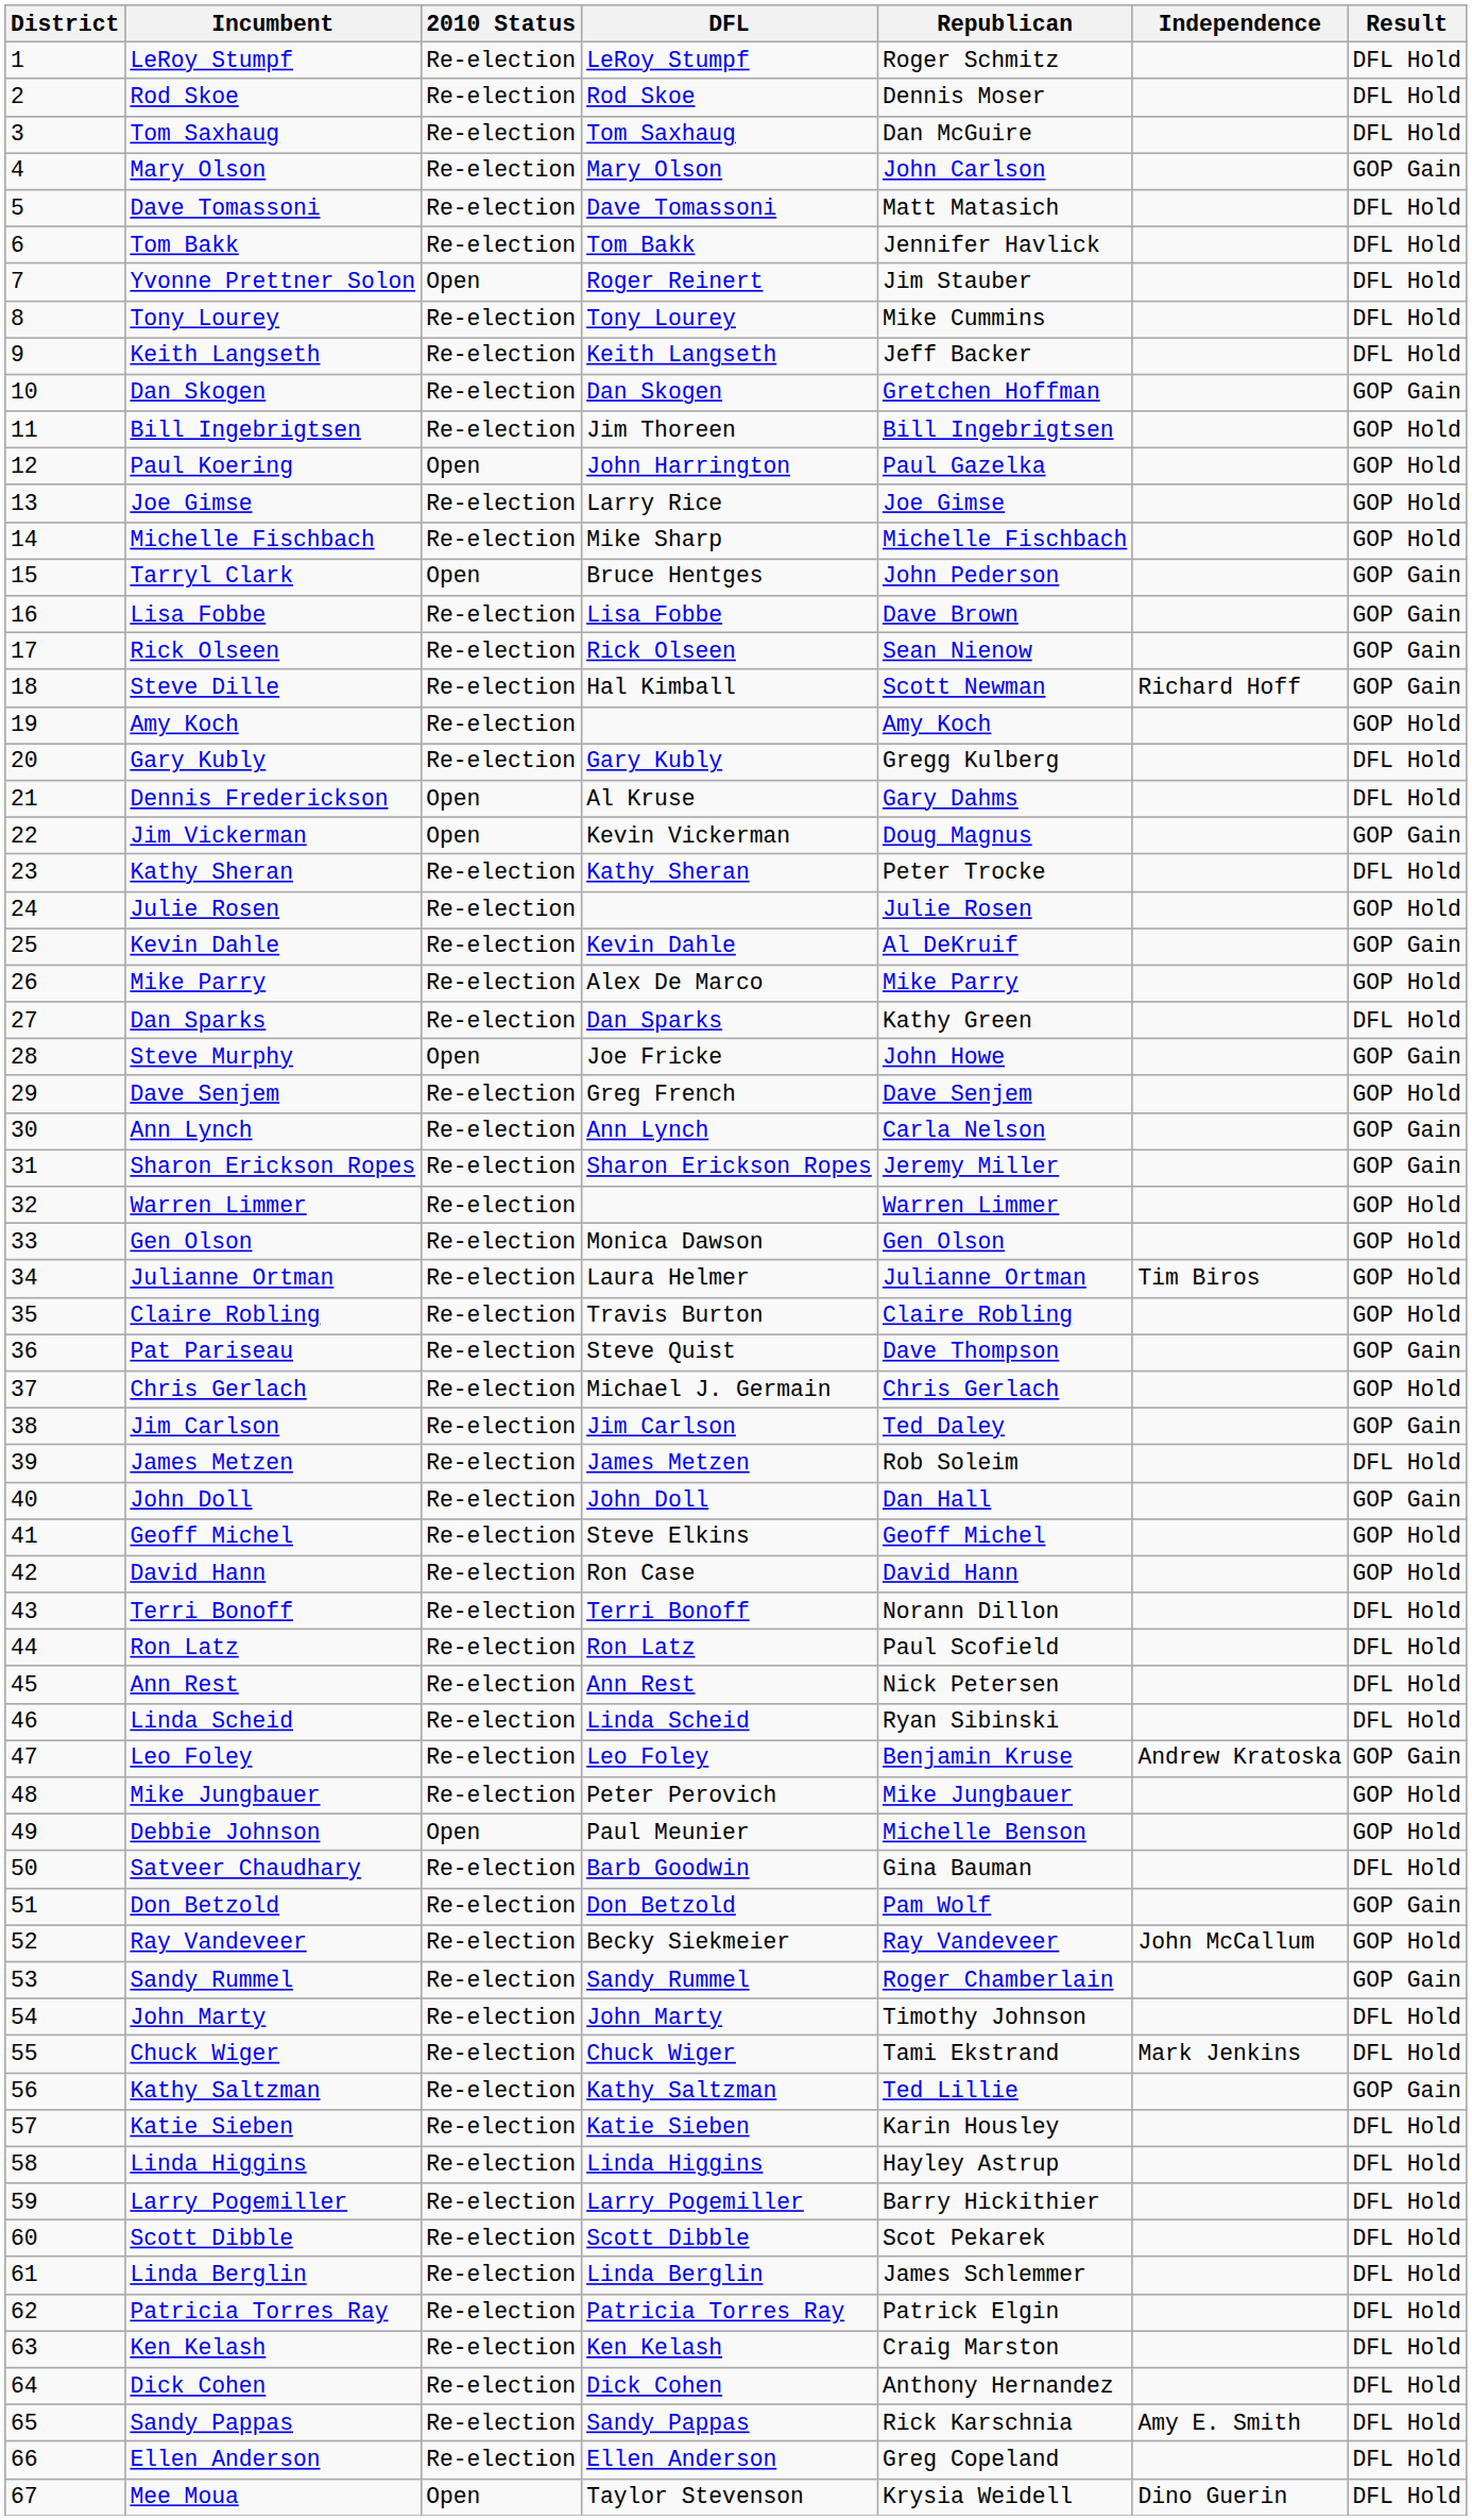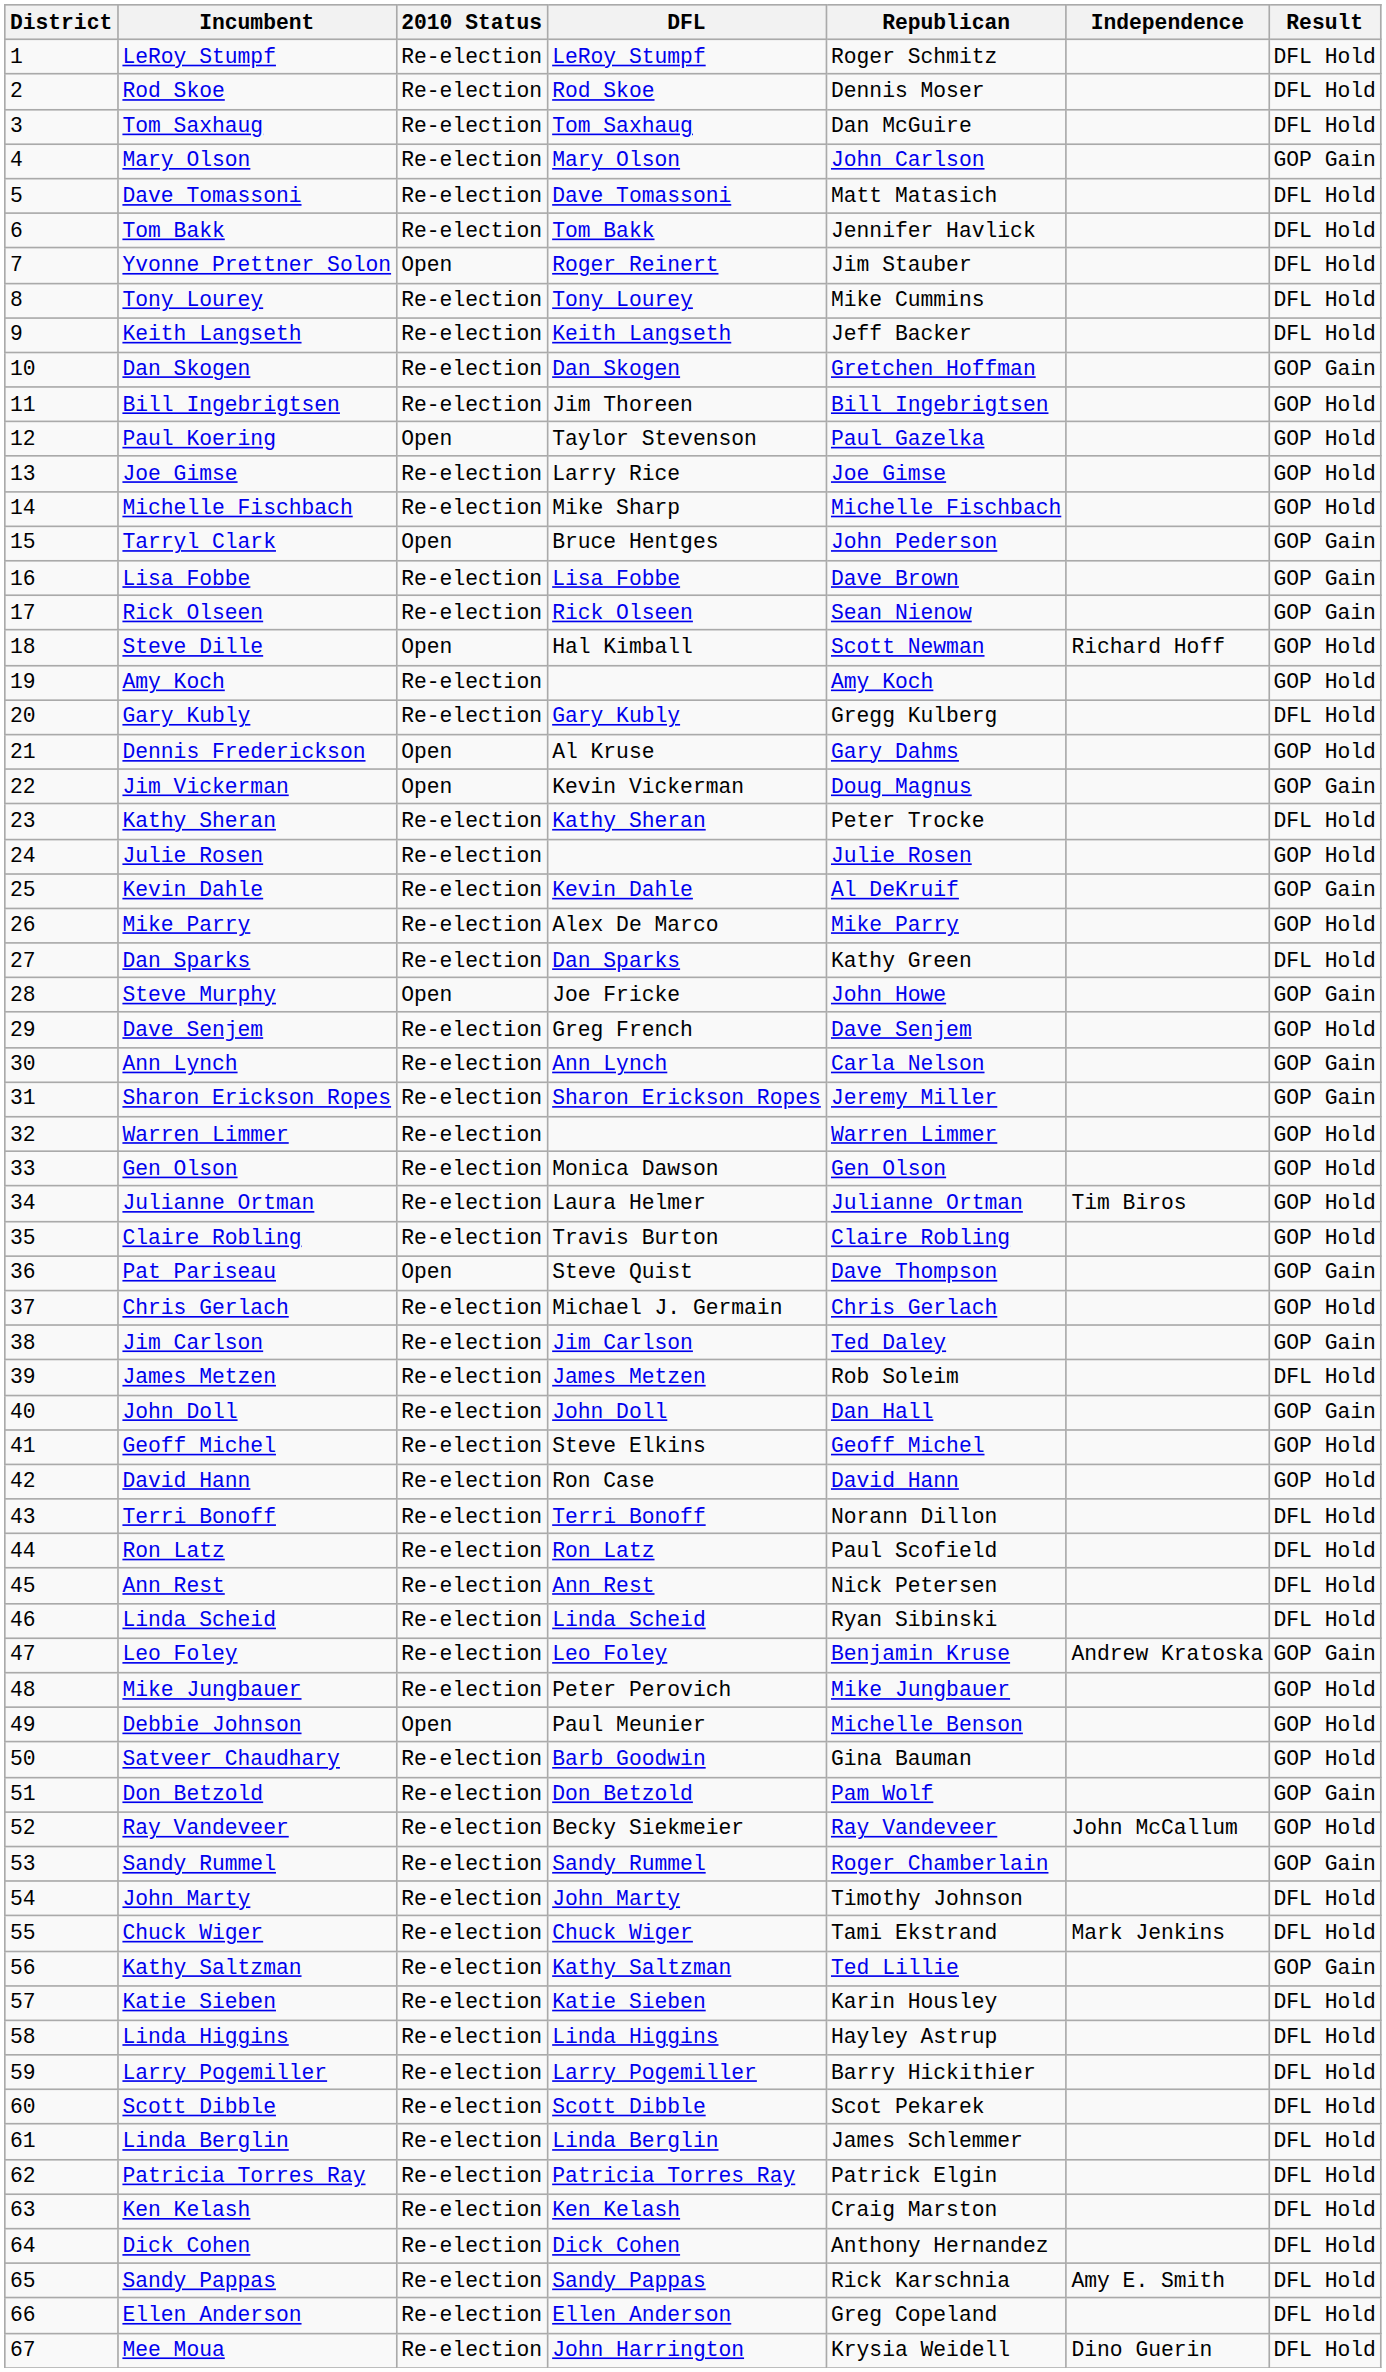Paul Koering | DFL: John Harrington -> Taylor Stevenson
Steve Dille | 2010 Status: Re-election -> Open
Steve Dille | Result: GOP Gain -> GOP Hold
Dennis Frederickson | Result: DFL Hold -> GOP Hold
Pat Pariseau | 2010 Status: Re-election -> Open
Satveer Chaudhary | Result: DFL Hold -> GOP Hold
Mee Moua | 2010 Status: Open -> Re-election
Mee Moua | DFL: Taylor Stevenson -> John Harrington
